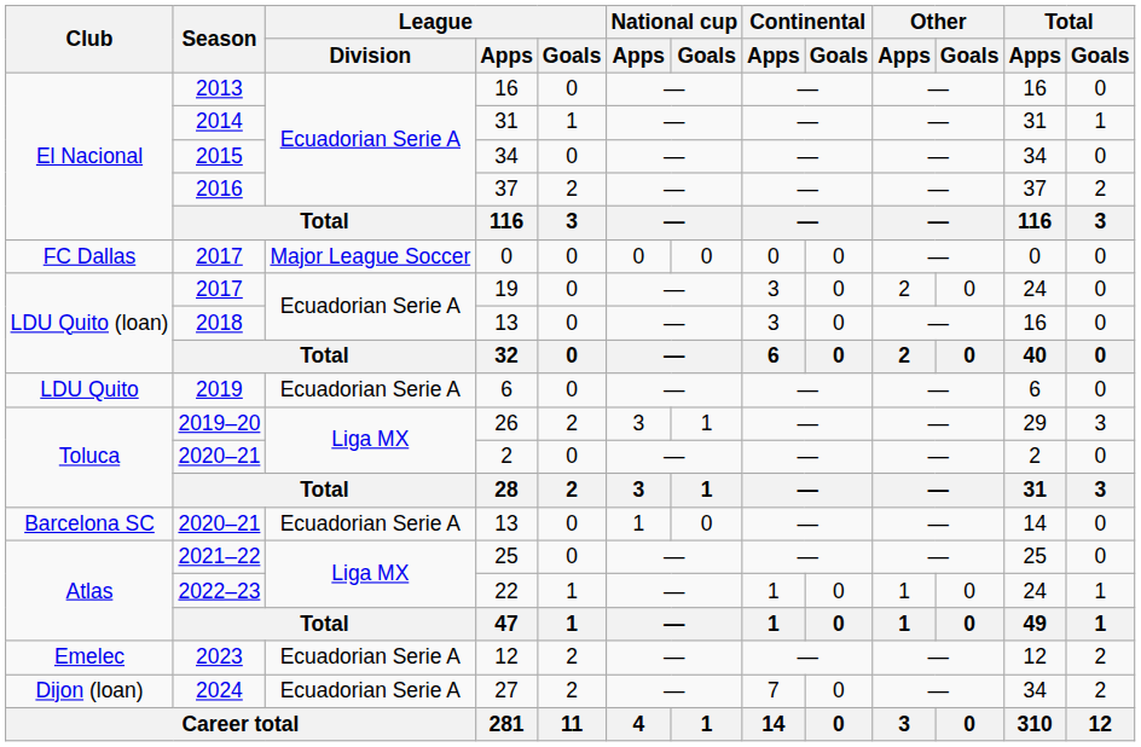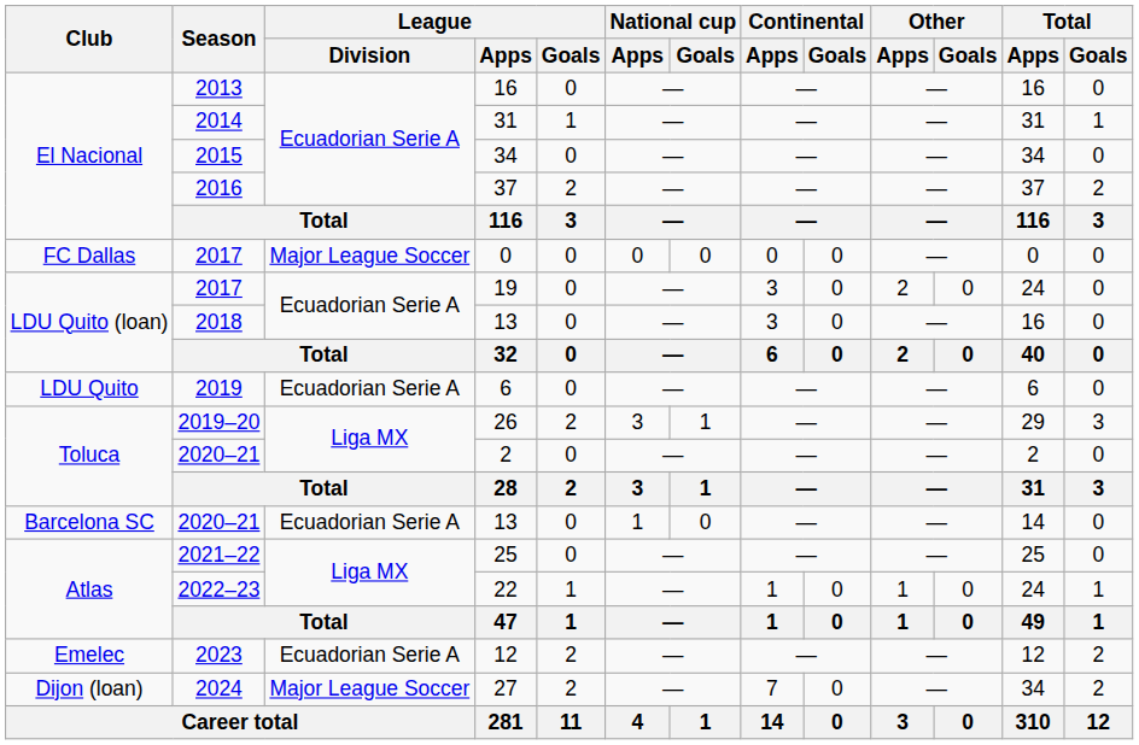27 | League / Division: Ecuadorian Serie A -> Major League Soccer
